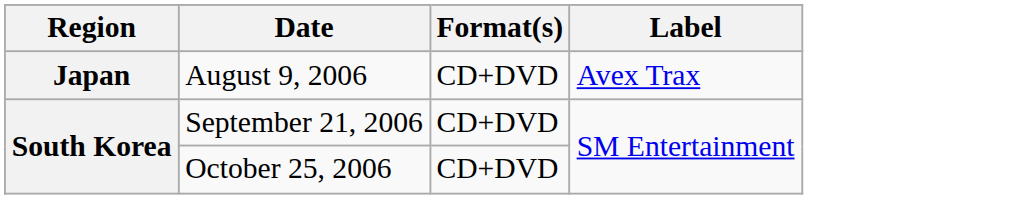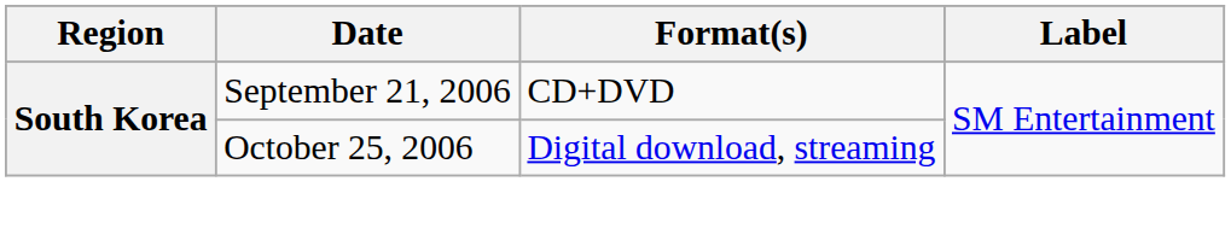- row: Japan | August 9, 2006 | CD+DVD | Avex Trax
October 25, 2006 | Format(s): CD+DVD -> Digital download, streaming
